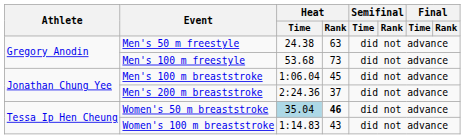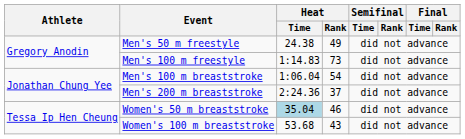Men's 50 m freestyle | Heat / Rank: 63 -> 49
Men's 100 m freestyle | Heat / Time: 53.68 -> 1:14.83
Men's 100 m breaststroke | Heat / Rank: 45 -> 54
Women's 50 m breaststroke | Heat / Rank: bold -> normal
Women's 100 m breaststroke | Heat / Time: 1:14.83 -> 53.68
